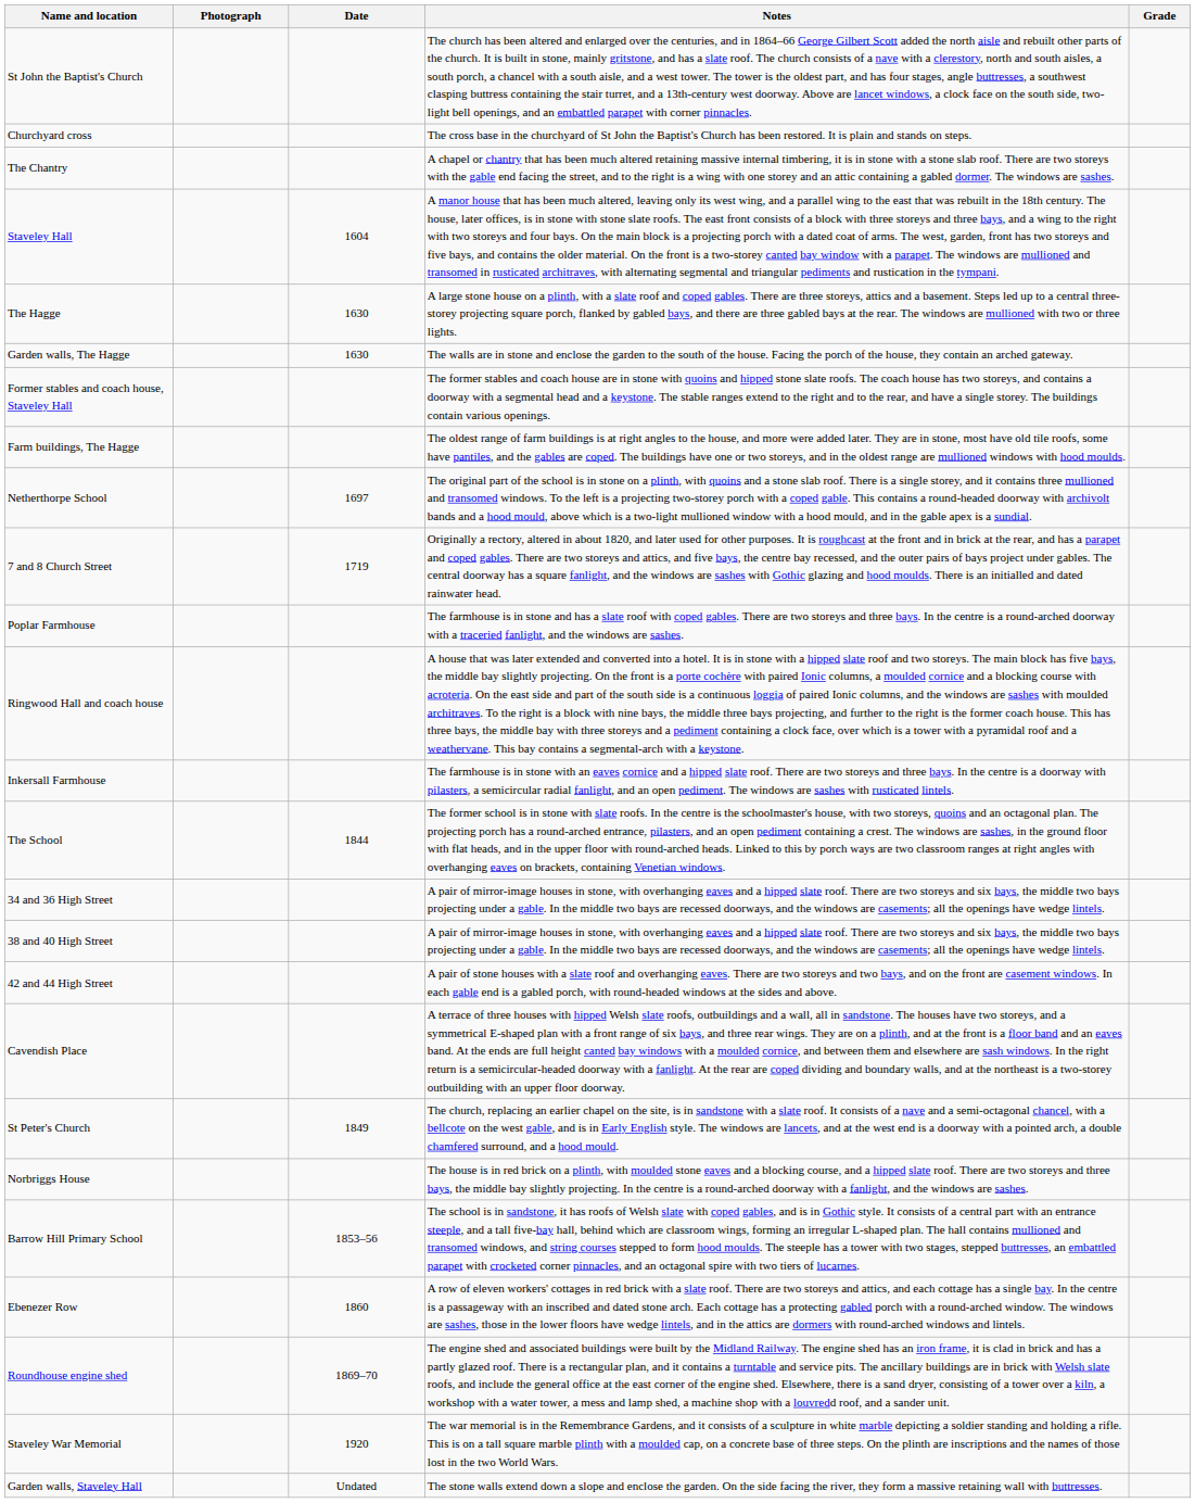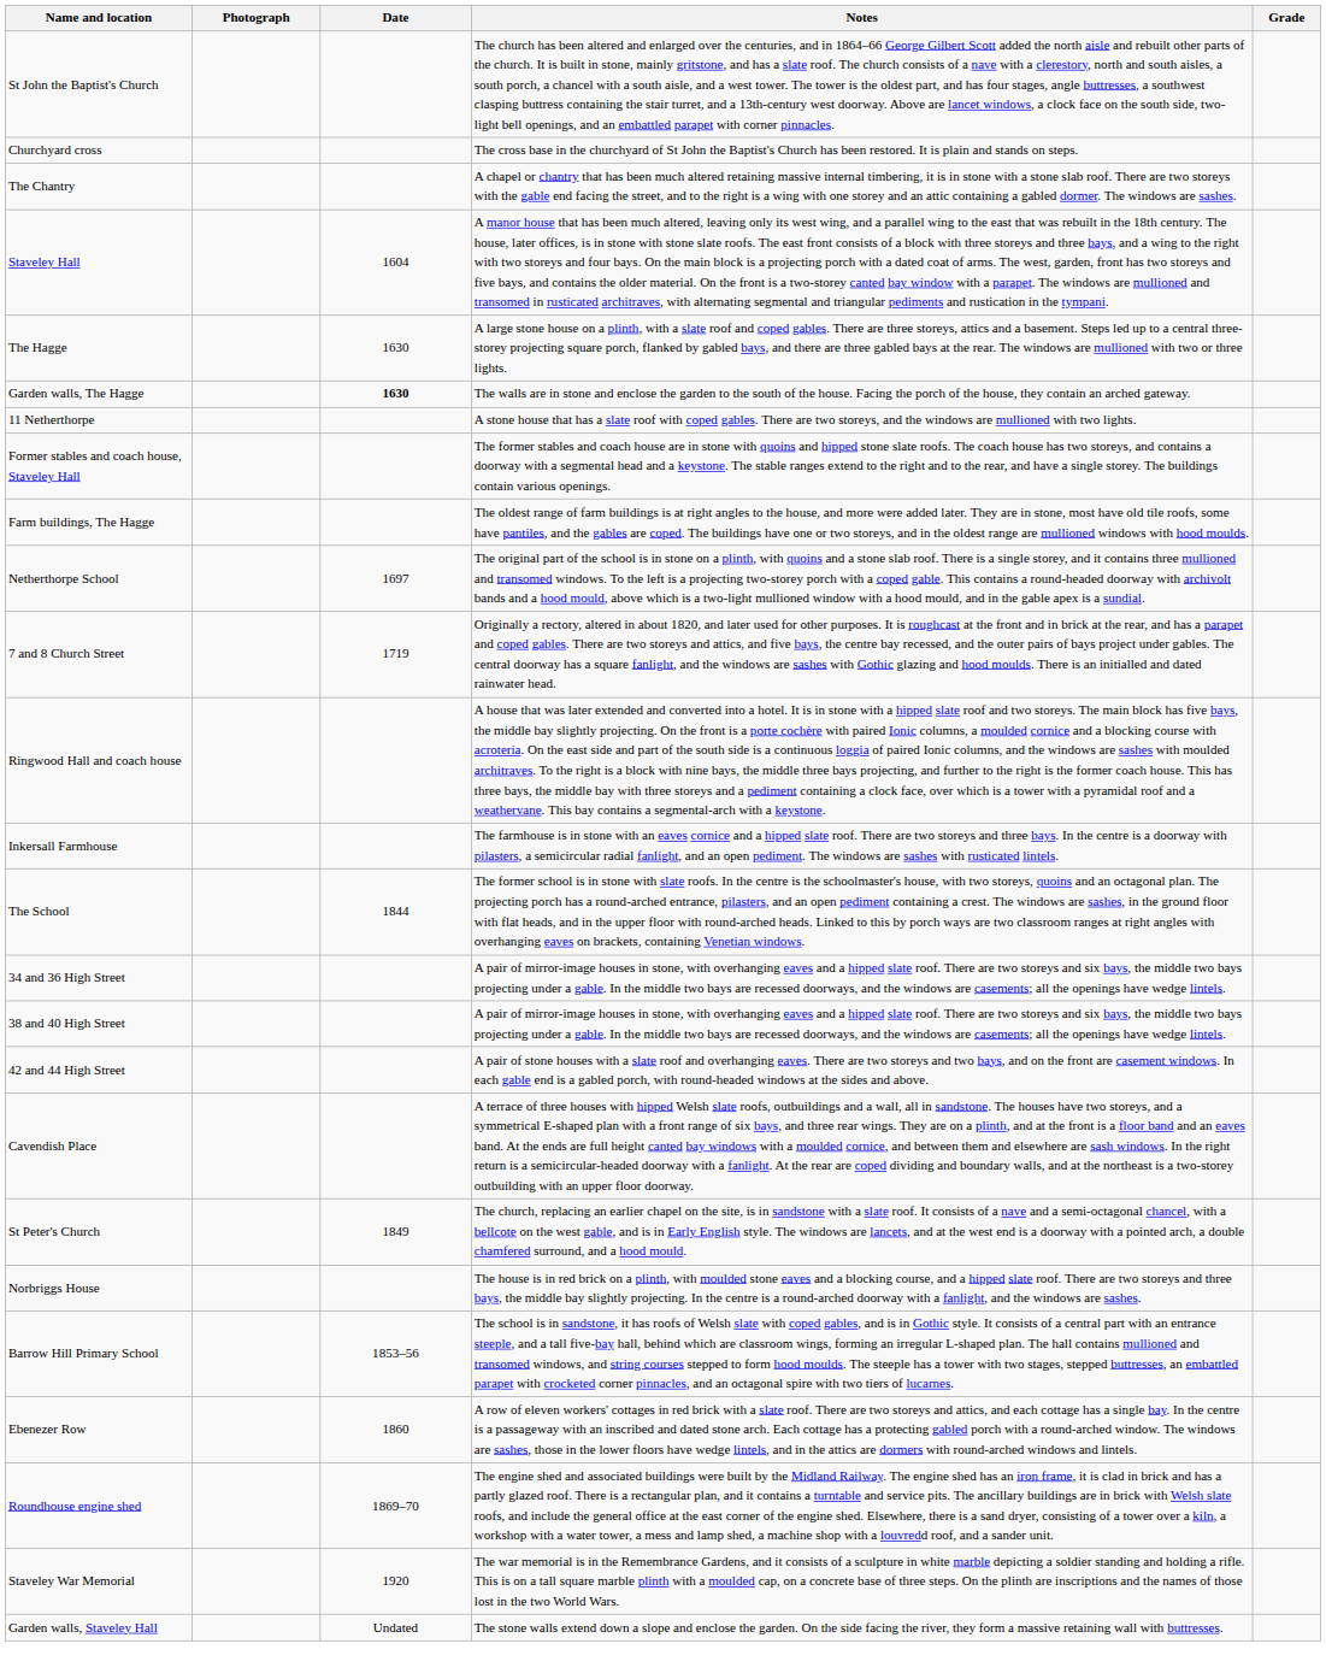Garden walls, The Hagge | Date: normal -> bold
+ row: 11 Netherthorpe | A stone house that has a slate roof with coped gables. There are two storeys, and the windows are mullioned with two lights.
- row: Poplar Farmhouse | The farmhouse is in stone and has a slate roof with coped gables. There are two storeys and three bays. In the centre is a round-arched doorway with a traceried fanlight, and the windows are sashes.
